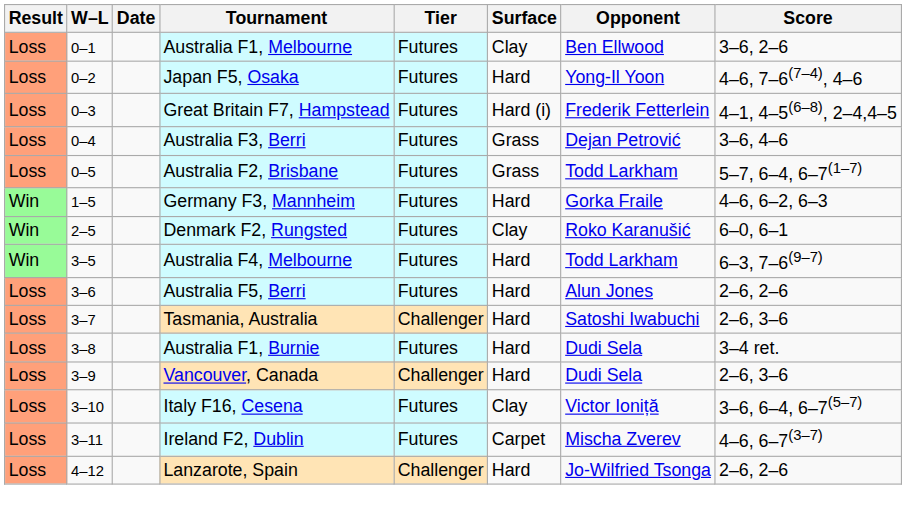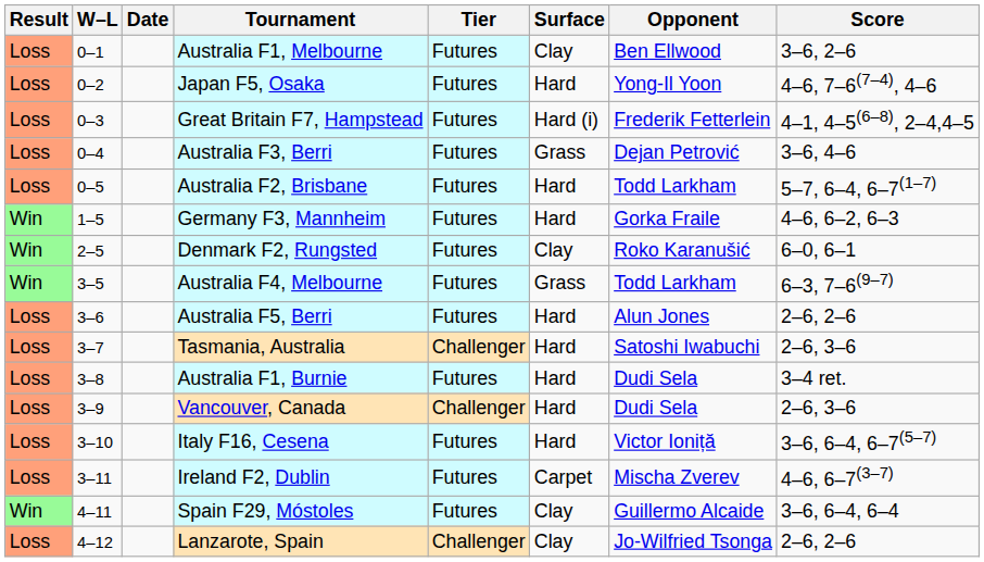Australia F2, Brisbane | Surface: Grass -> Hard
Australia F4, Melbourne | Surface: Hard -> Grass
Italy F16, Cesena | Surface: Clay -> Hard
+ row: Win | 4–11 | Spain F29, Móstoles | Futures | Clay | Guillermo Alcaide | 3–6, 6–4, 6–4
Lanzarote, Spain | Surface: Hard -> Clay
